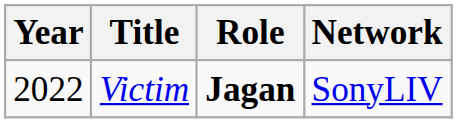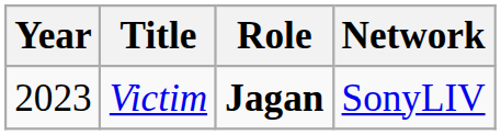Victim | Year: 2022 -> 2023
